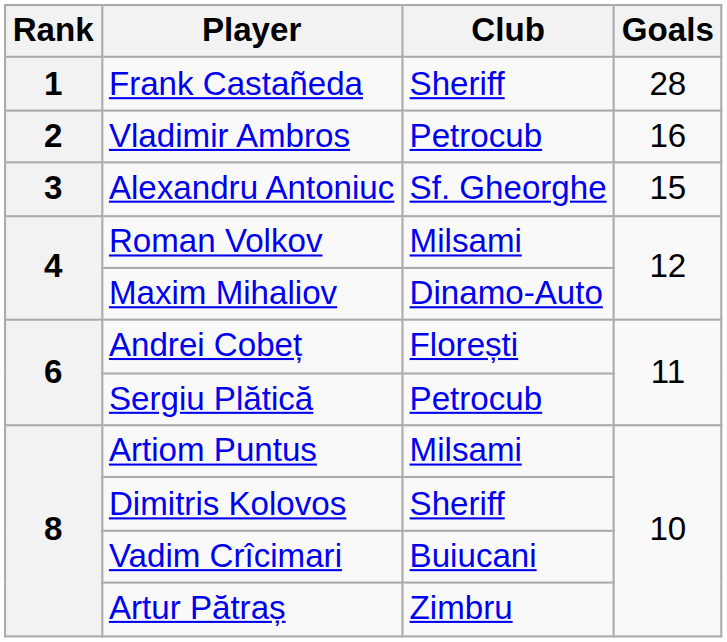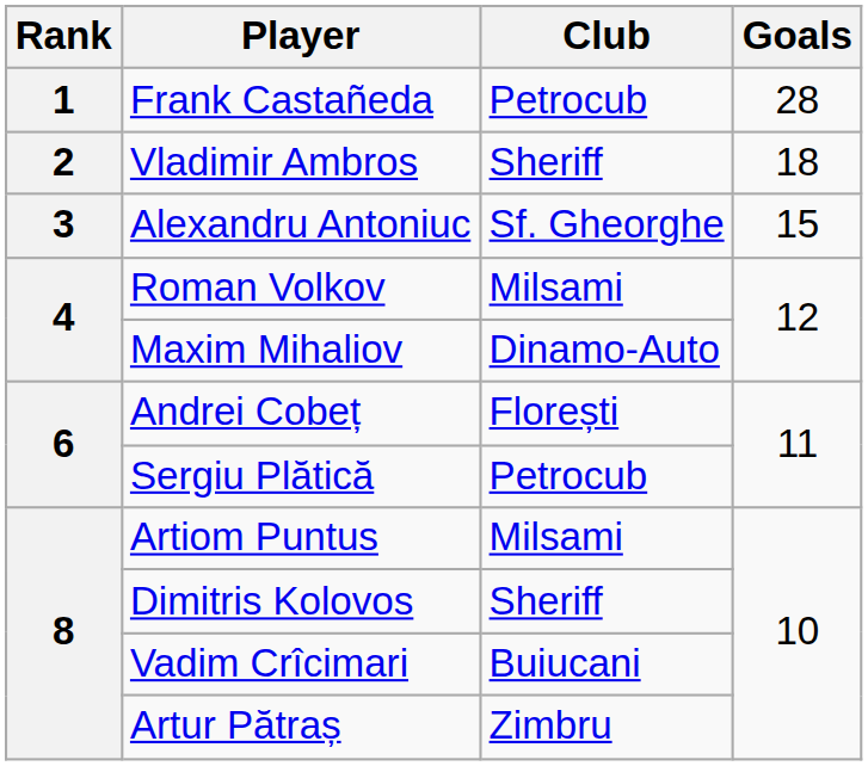Frank Castañeda | Club: Sheriff -> Petrocub
Vladimir Ambros | Club: Petrocub -> Sheriff
Vladimir Ambros | Goals: 16 -> 18
